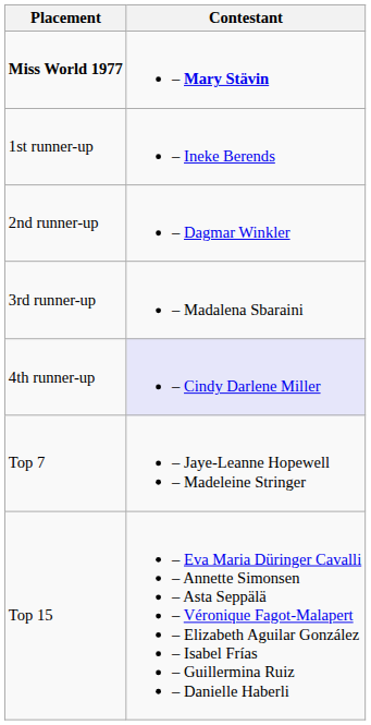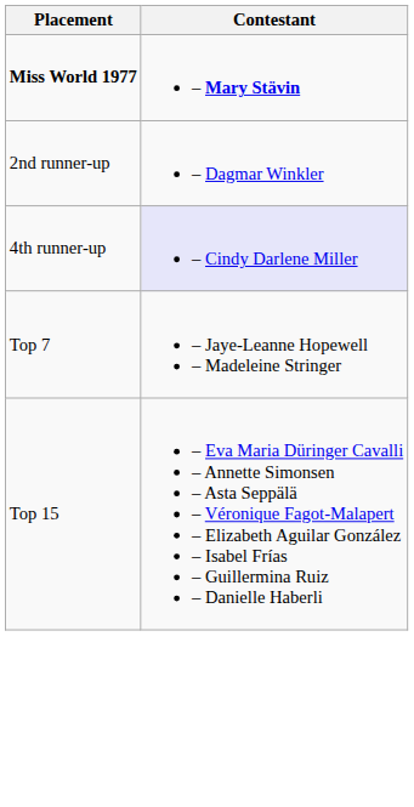- row: 1st runner-up | – Ineke Berends
- row: 3rd runner-up | – Madalena Sbaraini
